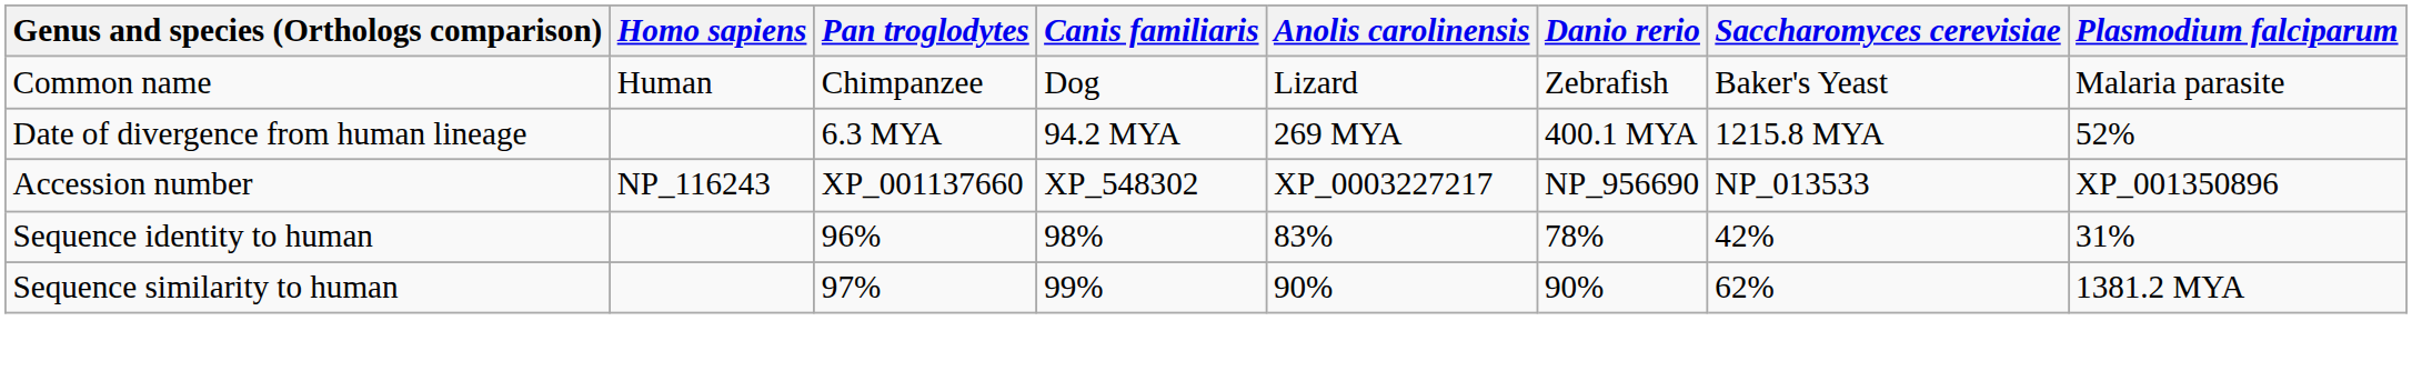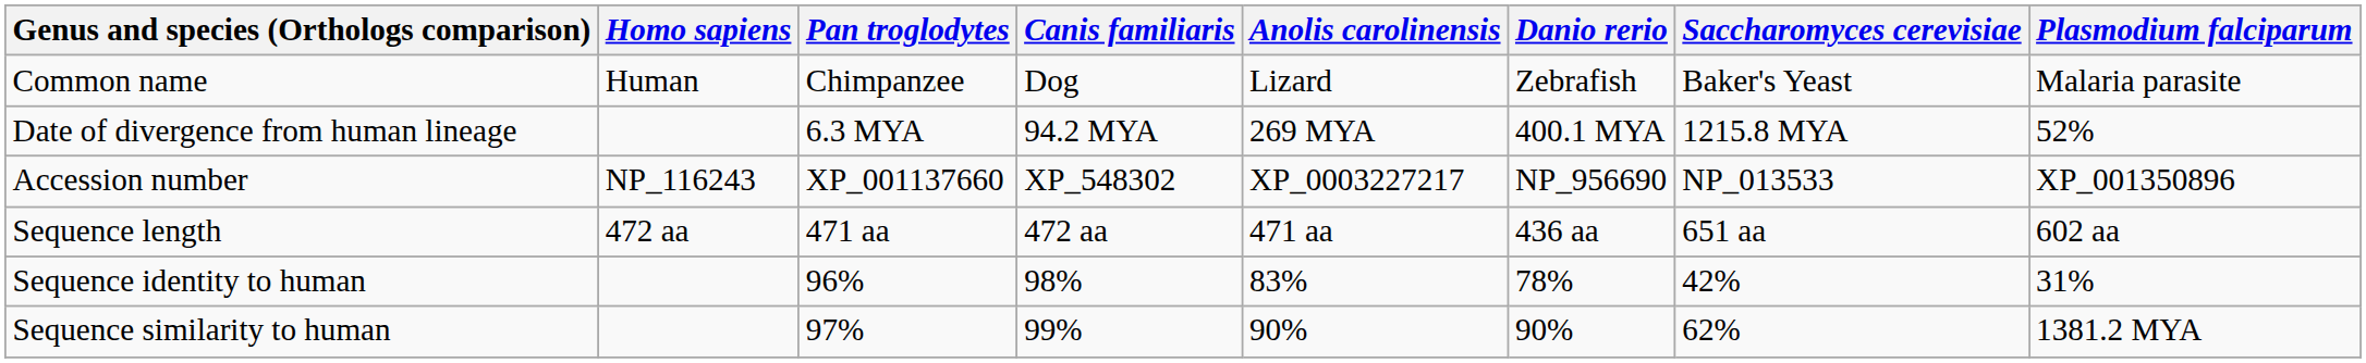+ row: Sequence length | 472 aa | 471 aa | 472 aa | 471 aa | 436 aa | 651 aa | 602 aa
